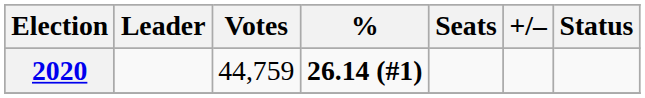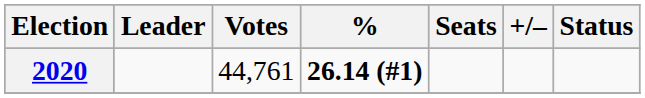2020 | Votes: 44,759 -> 44,761
